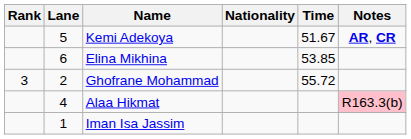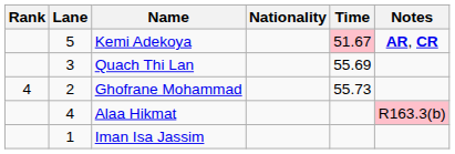Kemi Adekoya | Time: no background -> pink background
- row: 6 | Elina Mikhina | 53.85
+ row: 3 | Quach Thi Lan | 55.69
Ghofrane Mohammad | Rank: 3 -> 4
Ghofrane Mohammad | Time: 55.72 -> 55.73
